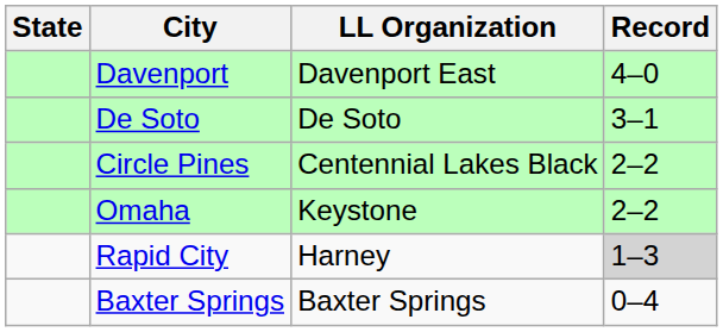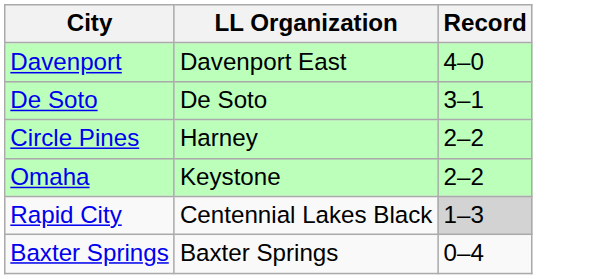- column: State
Circle Pines | LL Organization: Centennial Lakes Black -> Harney
Rapid City | LL Organization: Harney -> Centennial Lakes Black
